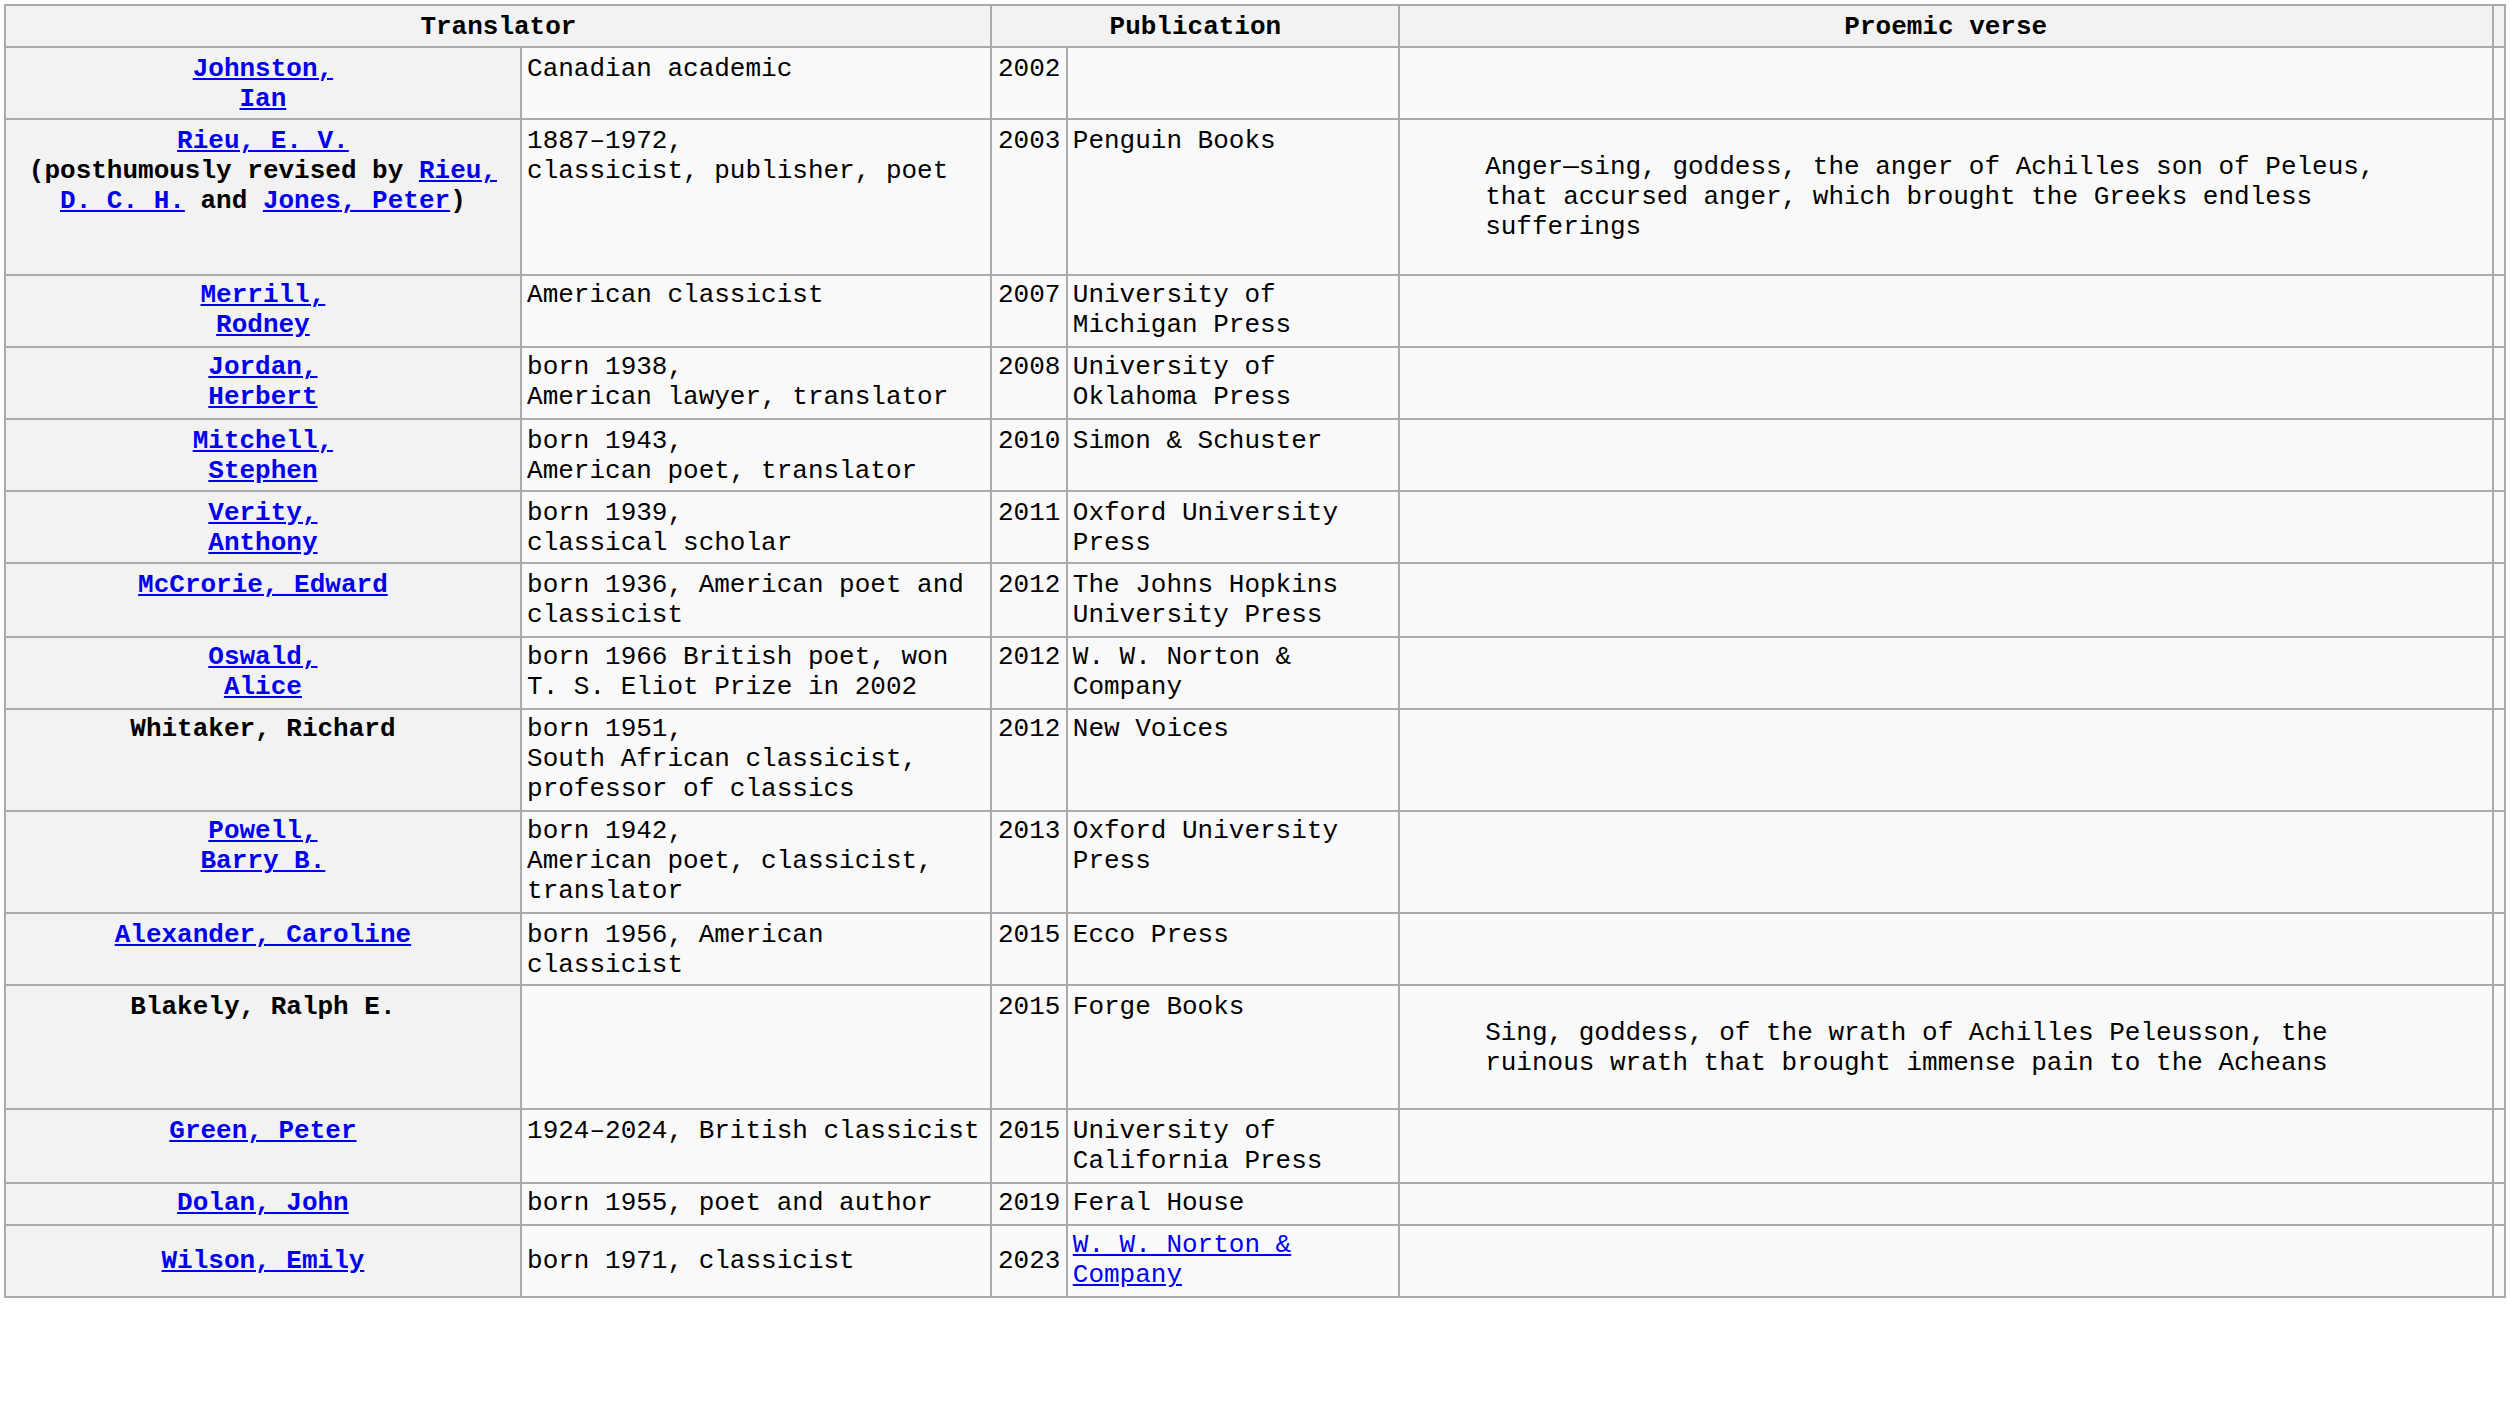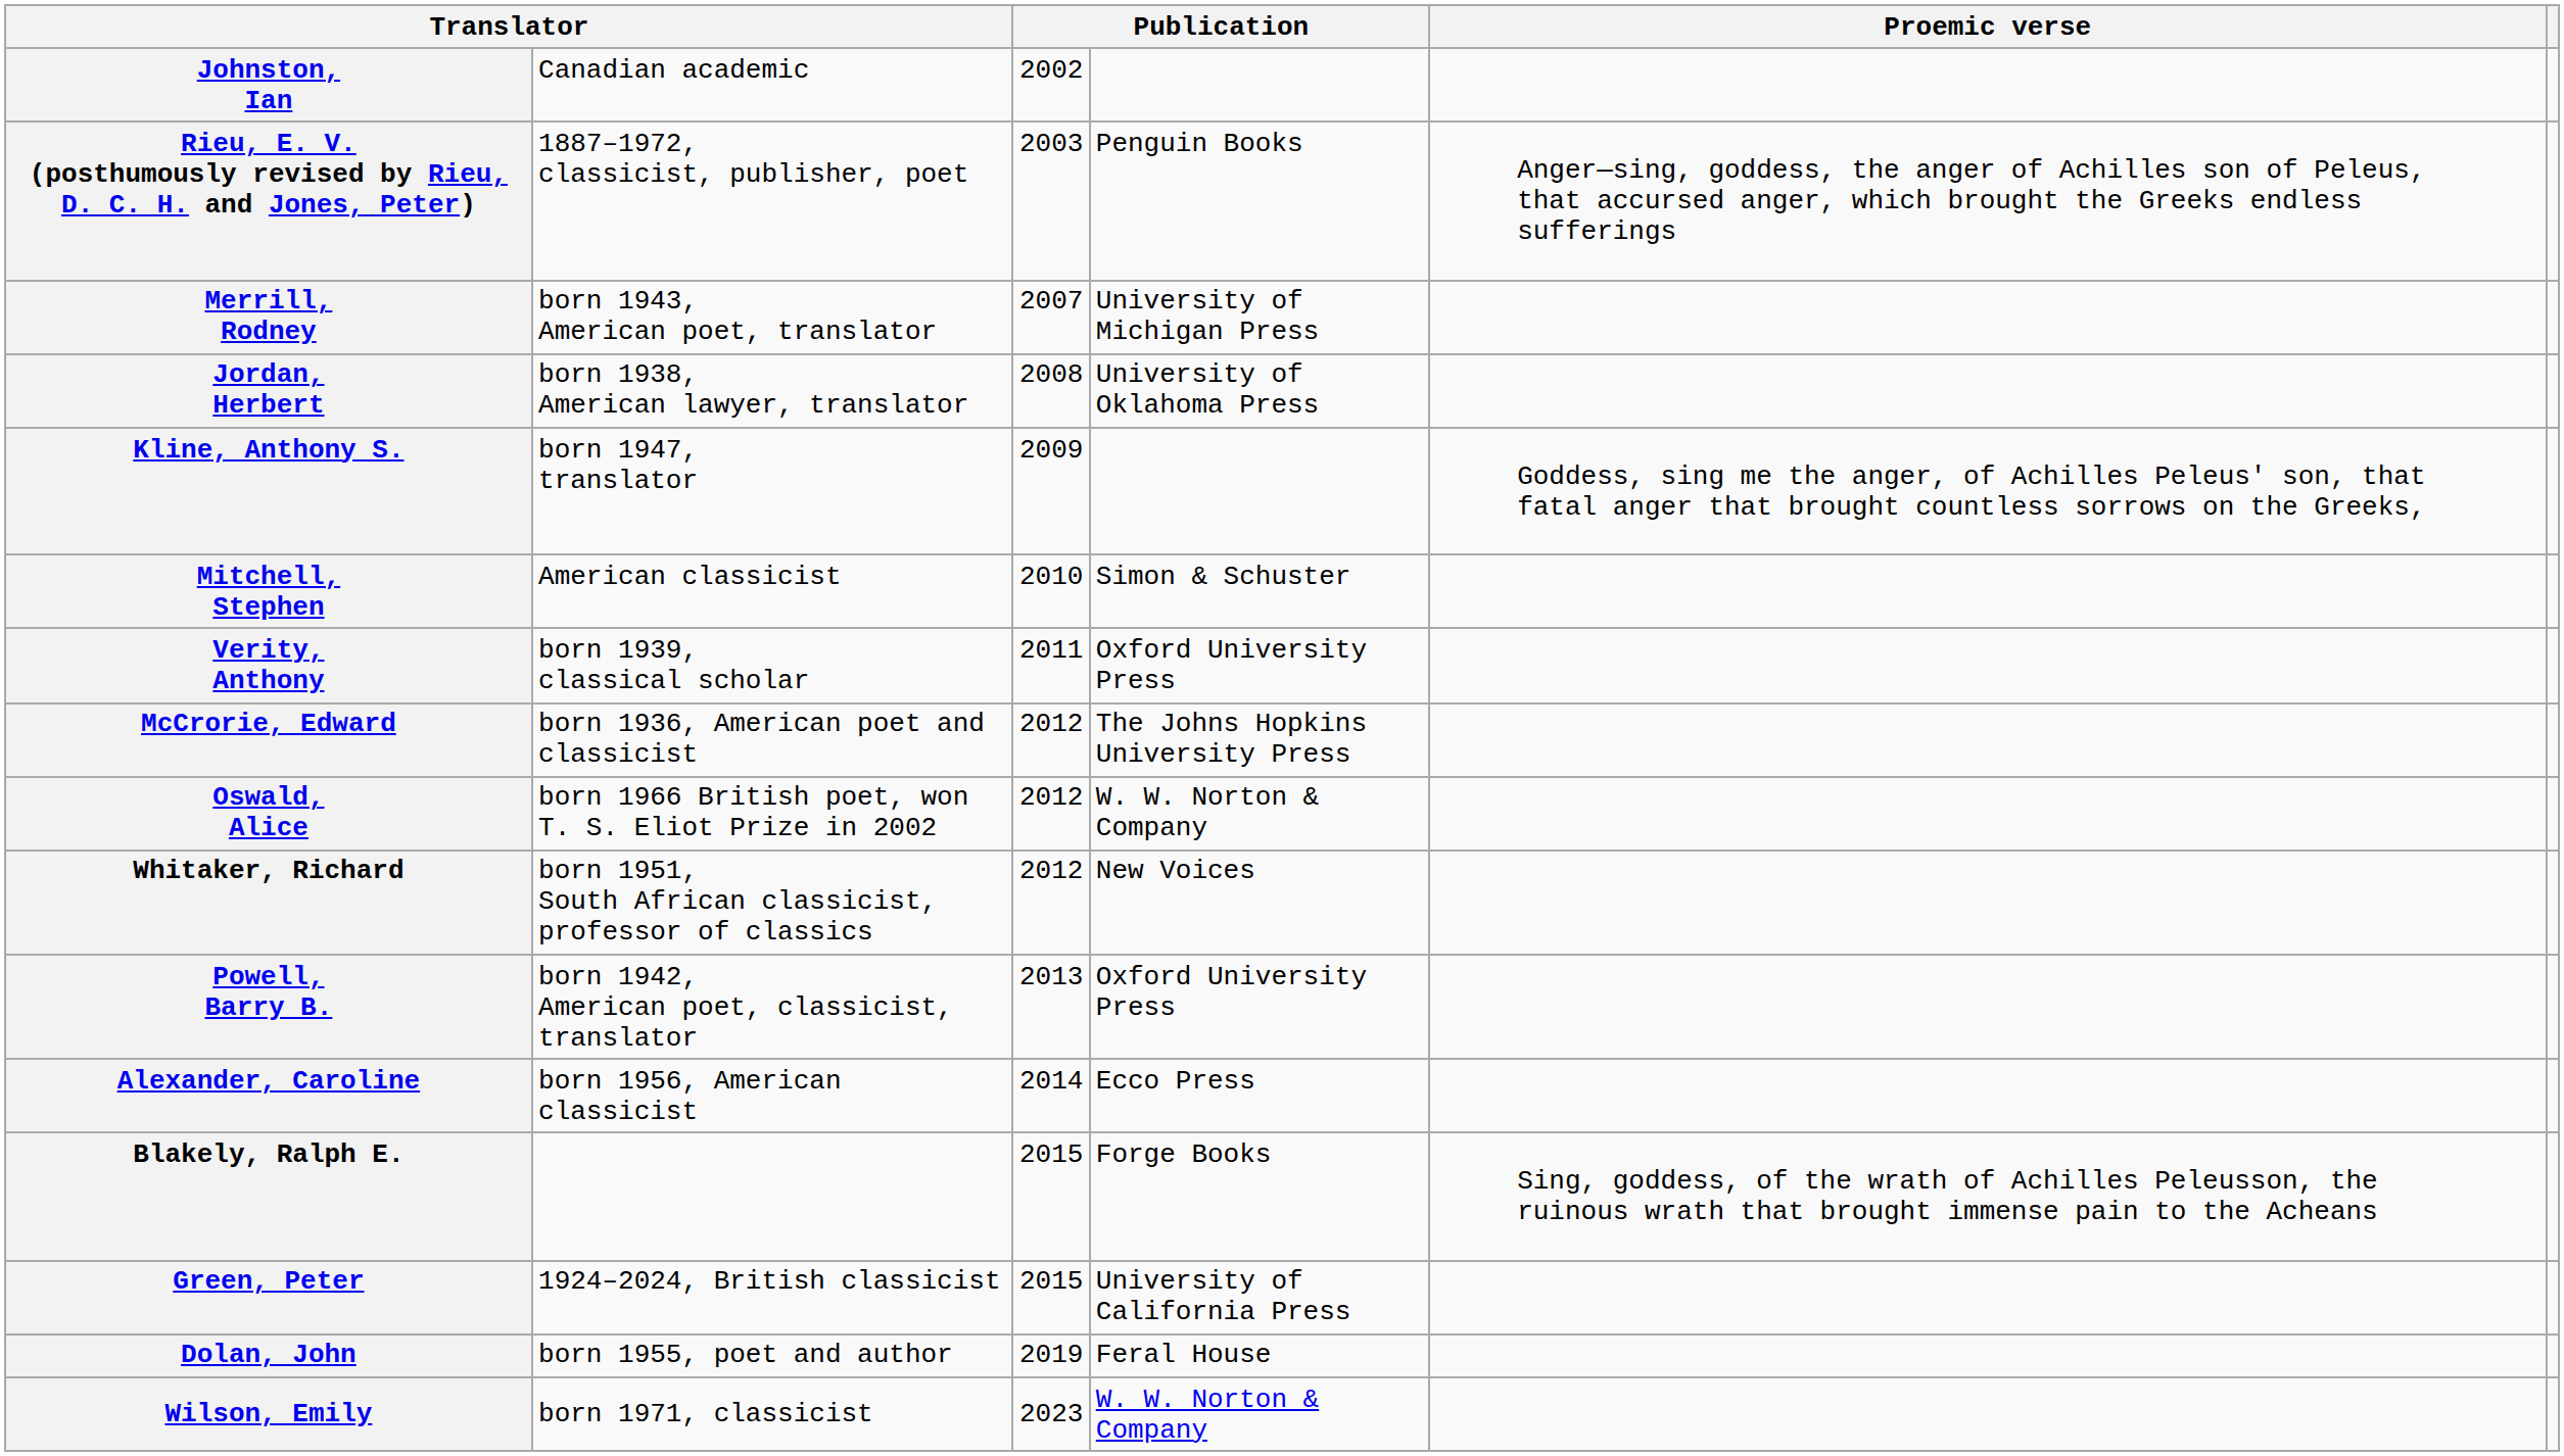Merrill, Rodney | column 2: American classicist -> born 1943, American poet, translator
+ row: Kline, Anthony S. | born 1947, translator | 2009 | Goddess, sing me the anger, of Achilles Peleus' son, that fatal anger that brought countless sorrows on the Greeks,
Mitchell, Stephen | column 2: born 1943, American poet, translator -> American classicist
Alexander, Caroline | column 3: 2015 -> 2014
